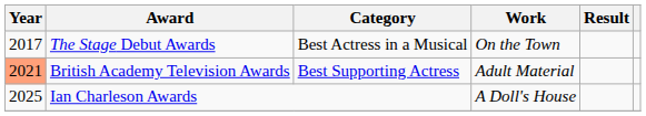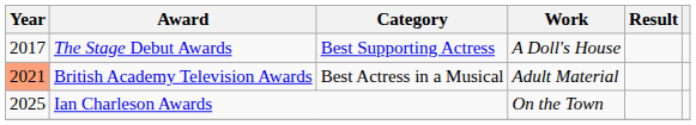The Stage Debut Awards | Category: Best Actress in a Musical -> Best Supporting Actress
The Stage Debut Awards | Work: On the Town -> A Doll's House
British Academy Television Awards | Category: Best Supporting Actress -> Best Actress in a Musical
Ian Charleson Awards | Work: A Doll's House -> On the Town
